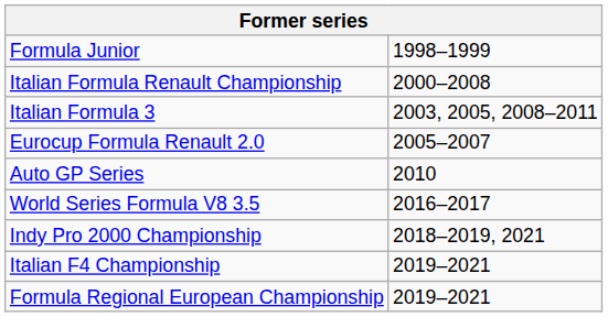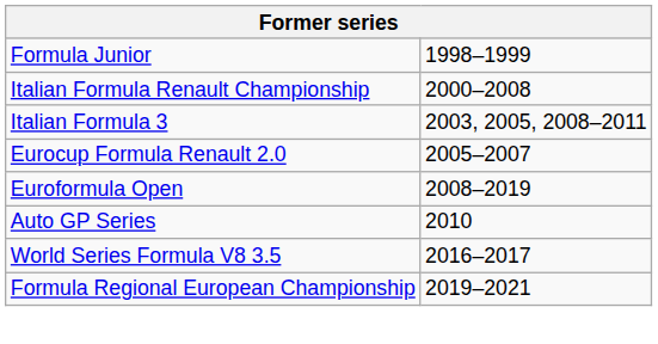+ row: Euroformula Open | 2008–2019
- row: Indy Pro 2000 Championship | 2018–2019, 2021
- row: Italian F4 Championship | 2019–2021
